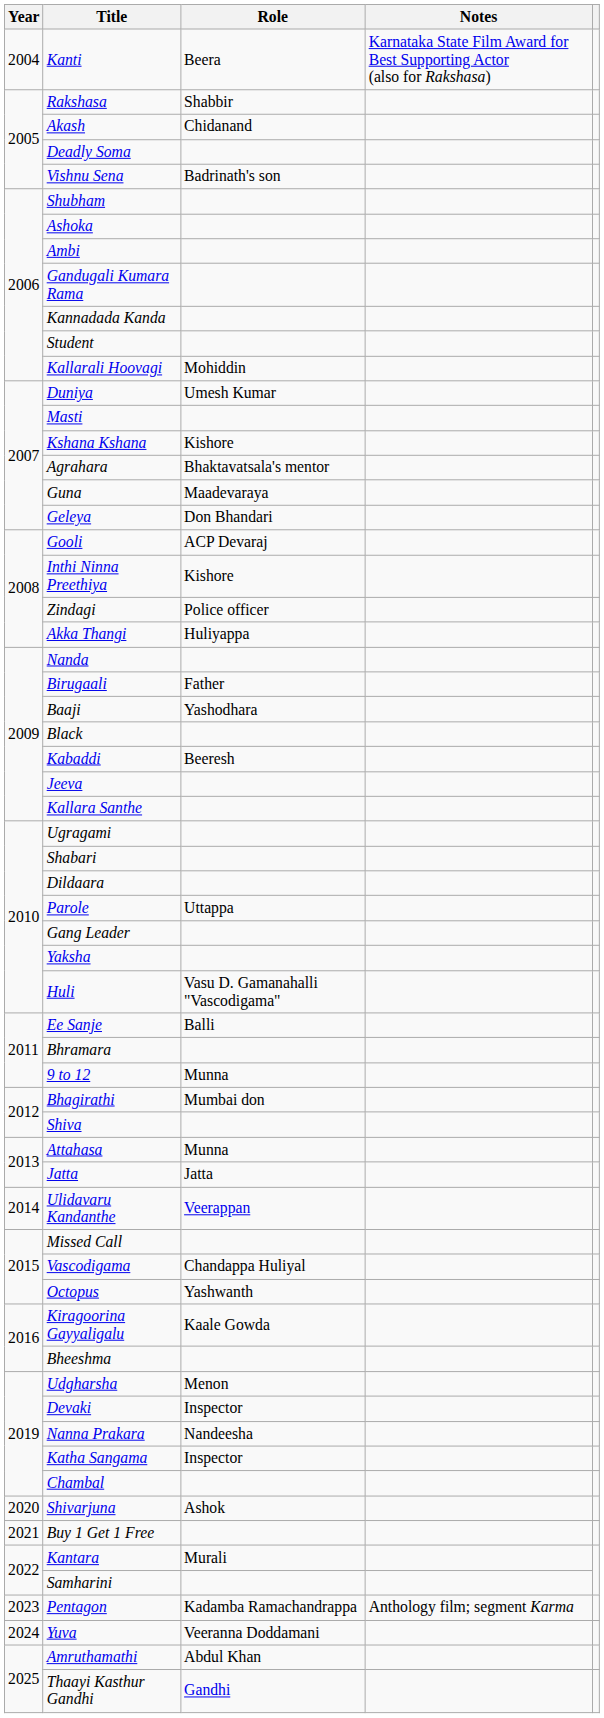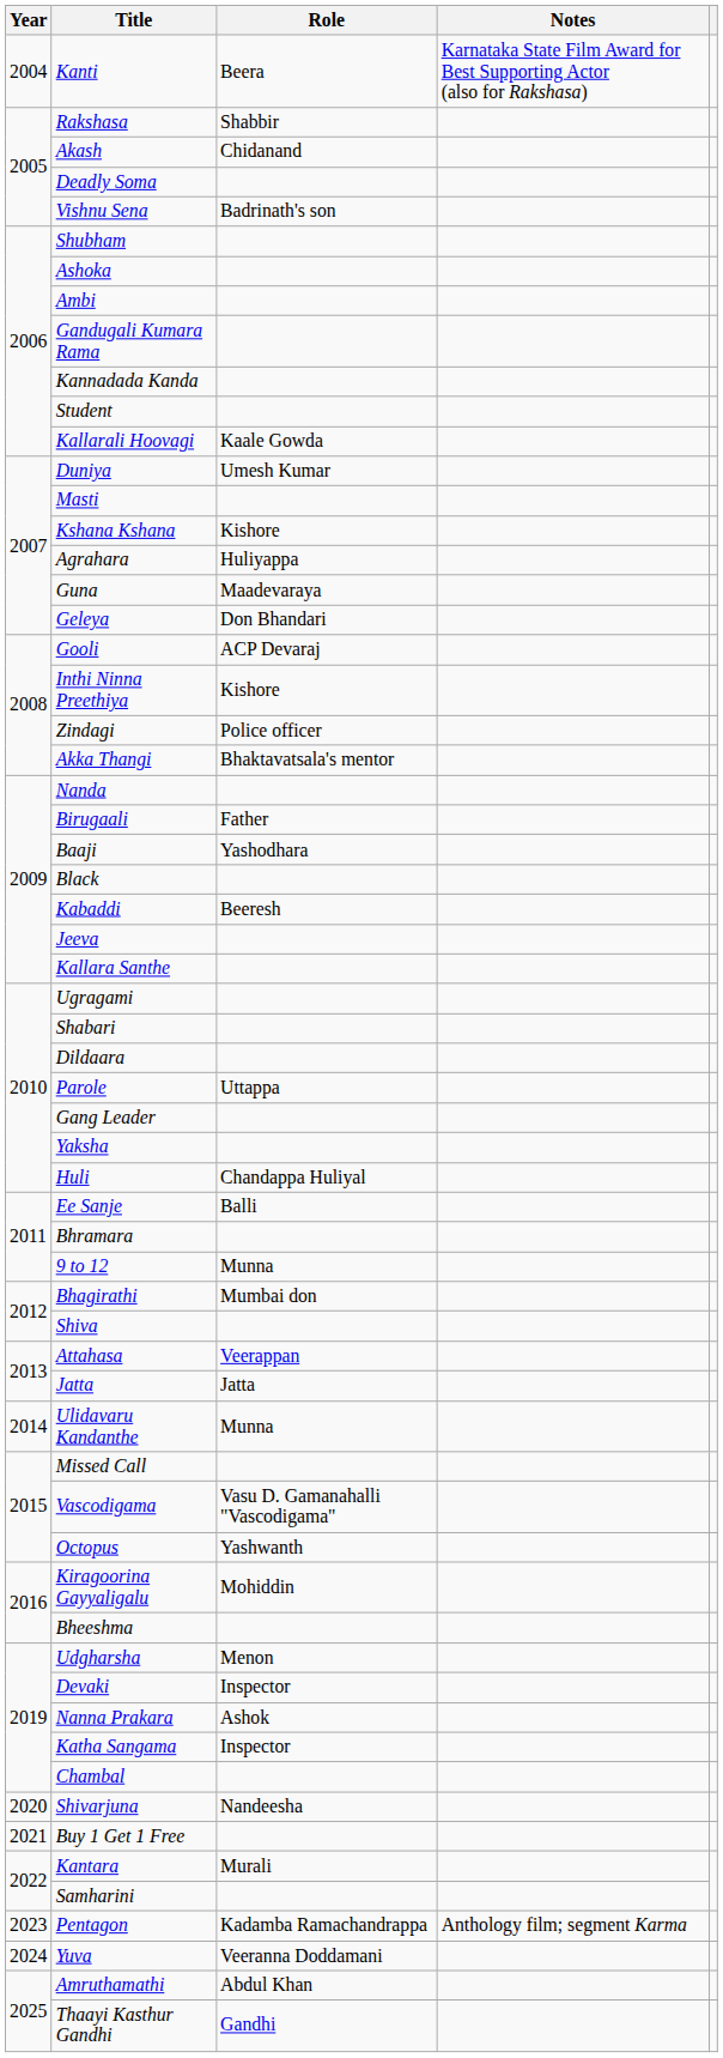Kallarali Hoovagi | Role: Mohiddin -> Kaale Gowda
Agrahara | Role: Bhaktavatsala's mentor -> Huliyappa
Akka Thangi | Role: Huliyappa -> Bhaktavatsala's mentor
Huli | Role: Vasu D. Gamanahalli "Vascodigama" -> Chandappa Huliyal
Attahasa | Role: Munna -> Veerappan
Ulidavaru Kandanthe | Role: Veerappan -> Munna
Vascodigama | Role: Chandappa Huliyal -> Vasu D. Gamanahalli "Vascodigama"
Kiragoorina Gayyaligalu | Role: Kaale Gowda -> Mohiddin
Nanna Prakara | Role: Nandeesha -> Ashok
Shivarjuna | Role: Ashok -> Nandeesha
